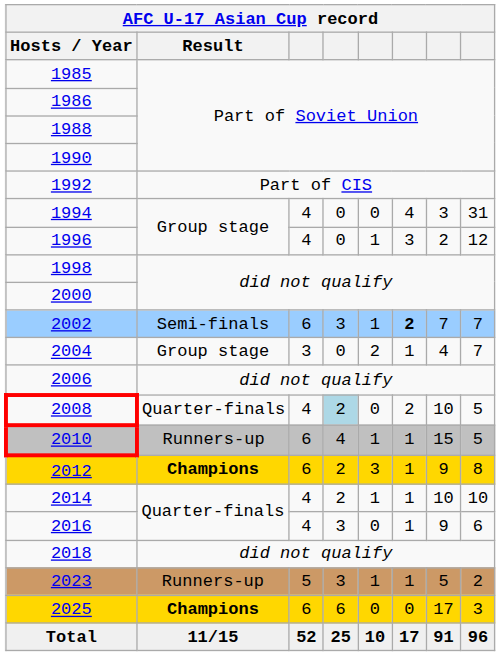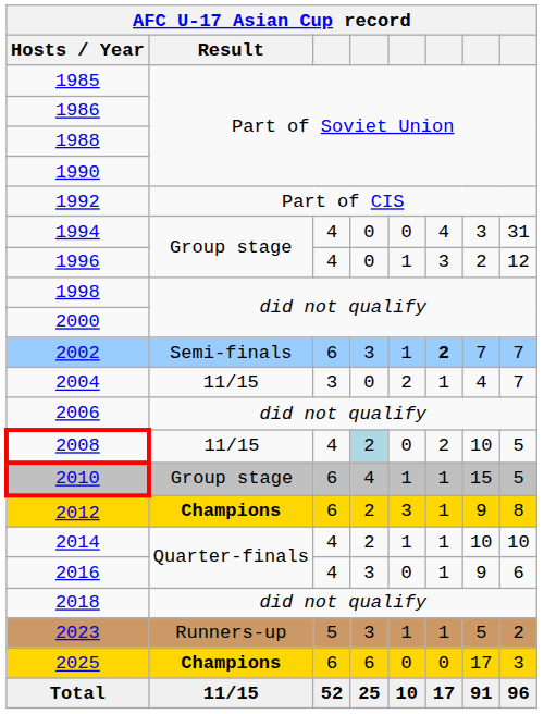2004 | Result: Group stage -> 11/15
2008 | Result: Quarter-finals -> 11/15
2010 | Result: Runners-up -> Group stage
